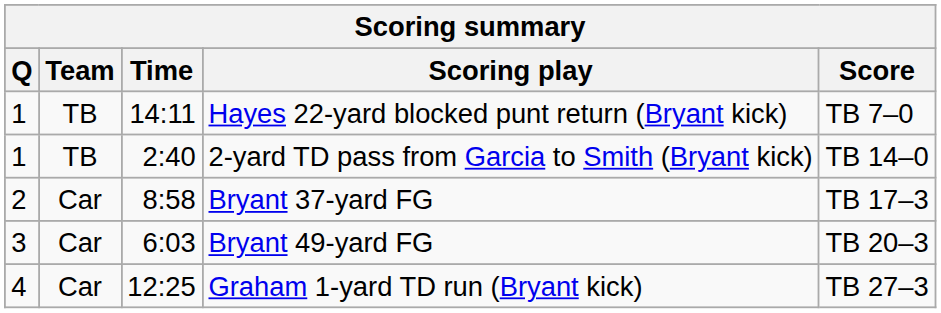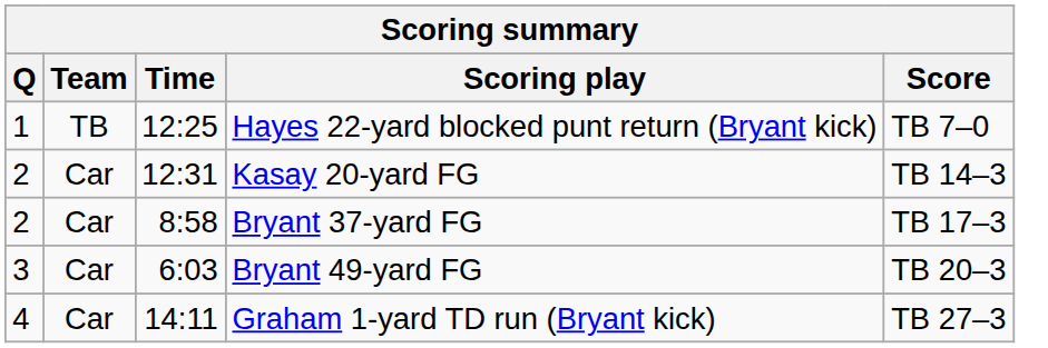Hayes 22-yard blocked punt return (Bryant kick) | Time: 14:11 -> 12:25
- row: 1 | TB | 2:40 | 2-yard TD pass from Garcia to Smith (Bryant kick) | TB 14–0
+ row: 2 | Car | 12:31 | Kasay 20-yard FG | TB 14–3
Graham 1-yard TD run (Bryant kick) | Time: 12:25 -> 14:11
